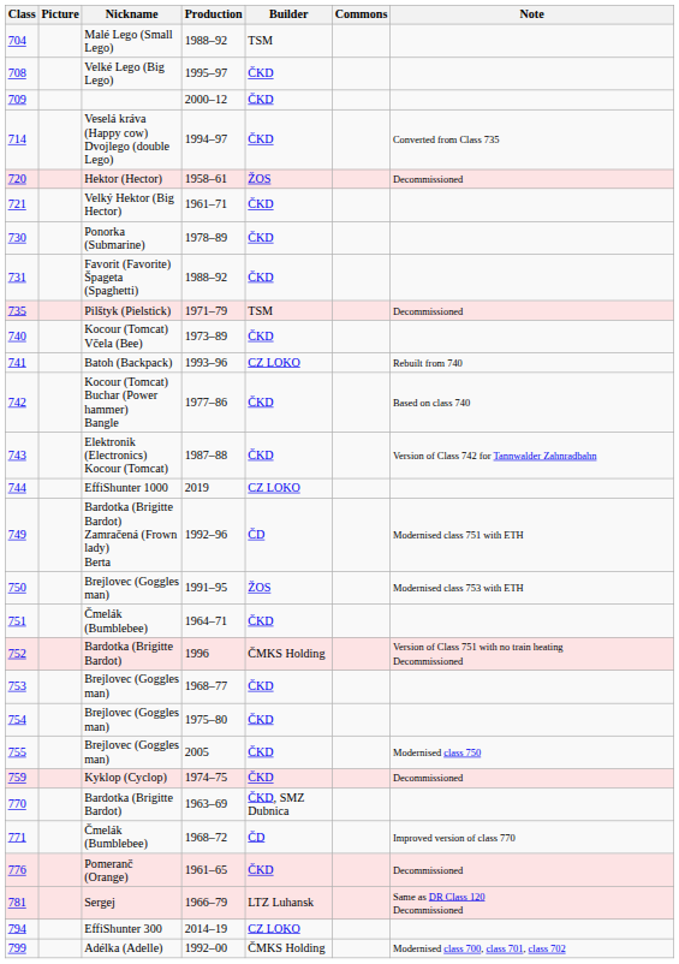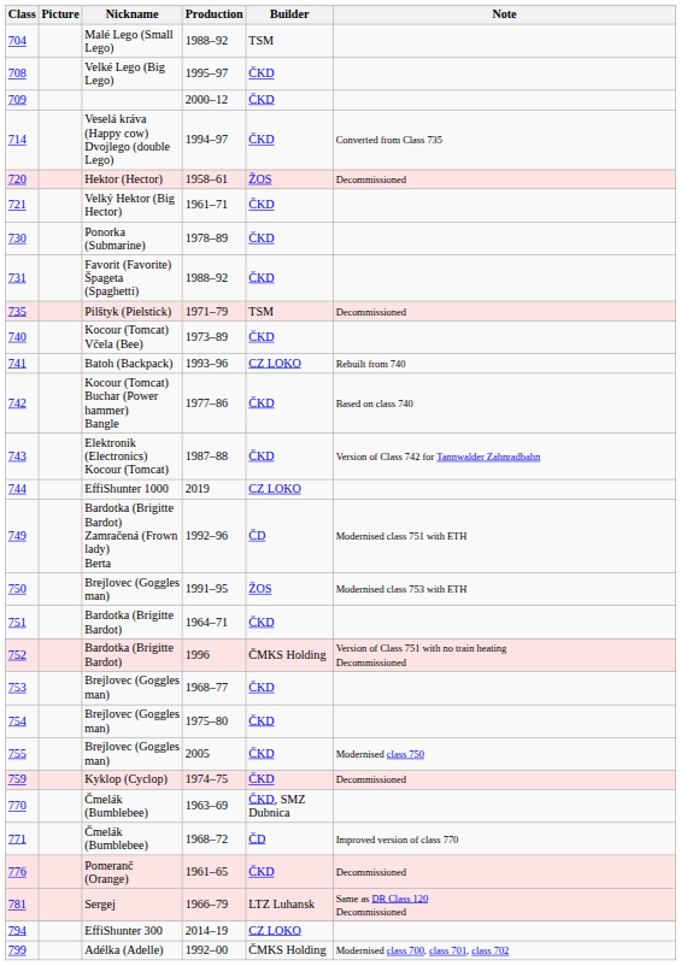- column: Commons
751 | Nickname: Čmelák (Bumblebee) -> Bardotka (Brigitte Bardot)
770 | Nickname: Bardotka (Brigitte Bardot) -> Čmelák (Bumblebee)
